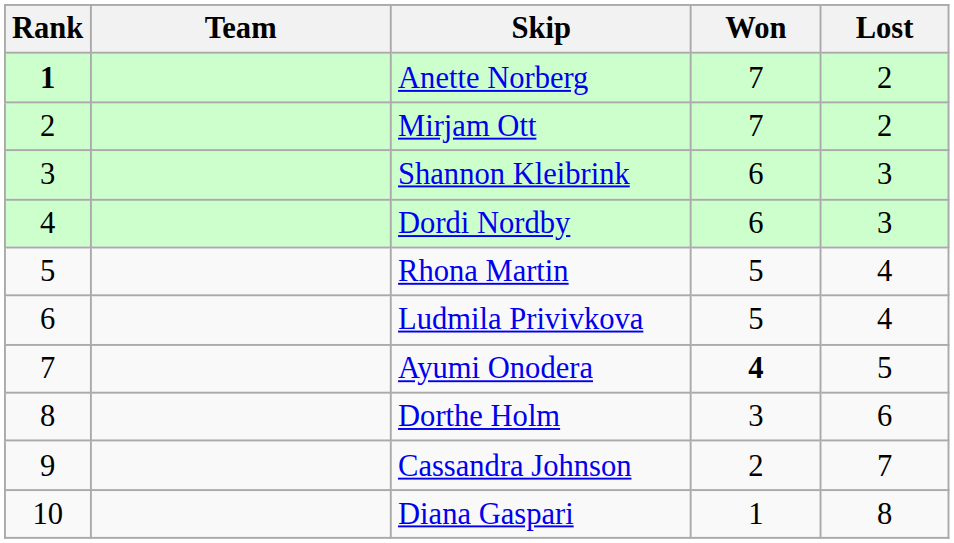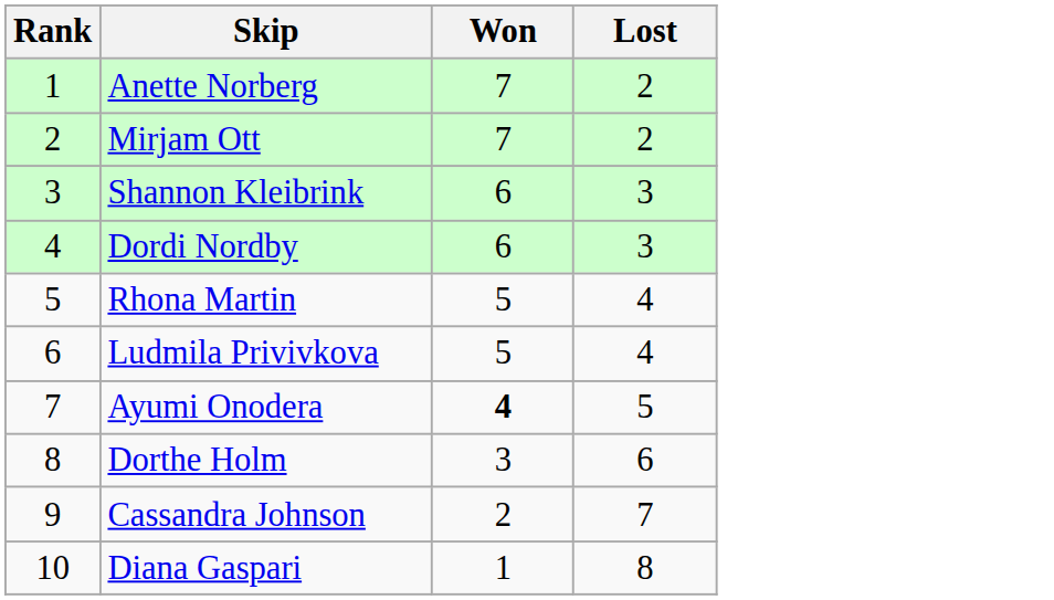- column: Team
Anette Norberg | Rank: bold -> normal
